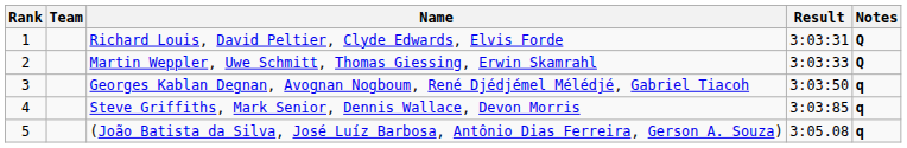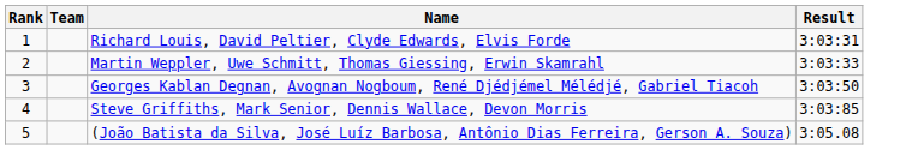- column: Notes | Q | Q | q | q | q
